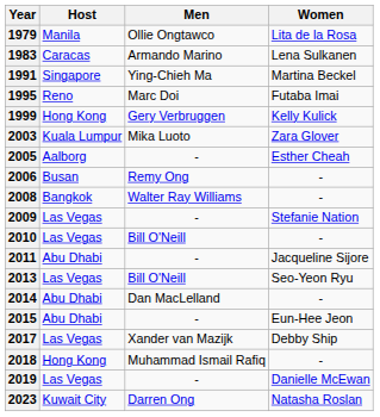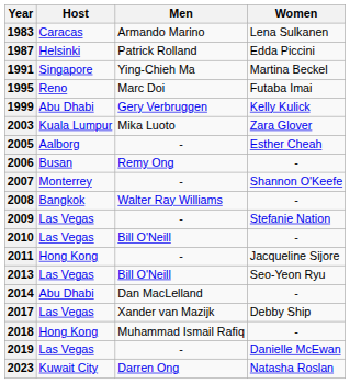- row: 1979 | Manila | Ollie Ongtawco | Lita de la Rosa
+ row: 1987 | Helsinki | Patrick Rolland | Edda Piccini
1999 | Host: Hong Kong -> Abu Dhabi
+ row: 2007 | Monterrey | - | Shannon O'Keefe
2011 | Host: Abu Dhabi -> Hong Kong
- row: 2015 | Abu Dhabi | - | Eun-Hee Jeon
